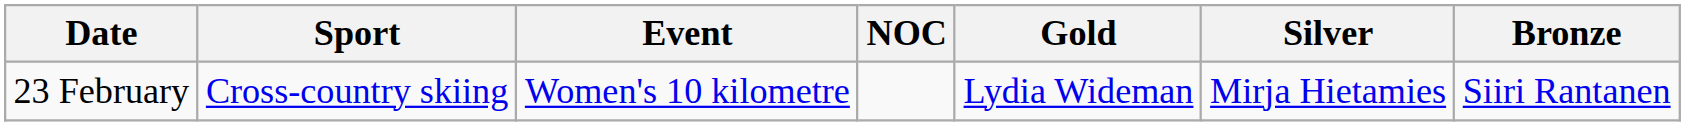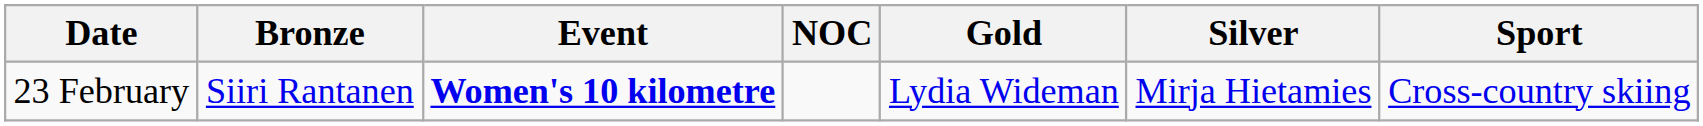columns swapped: Sport <-> Bronze
23 February | Event: normal -> bold
